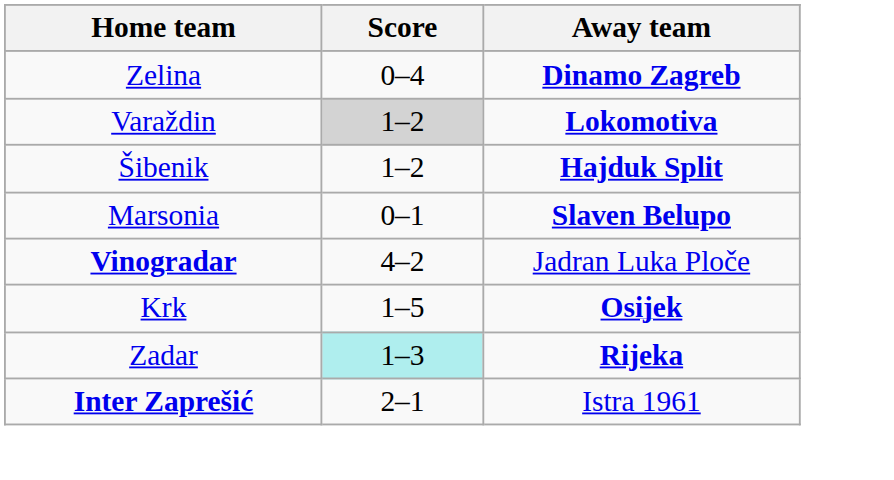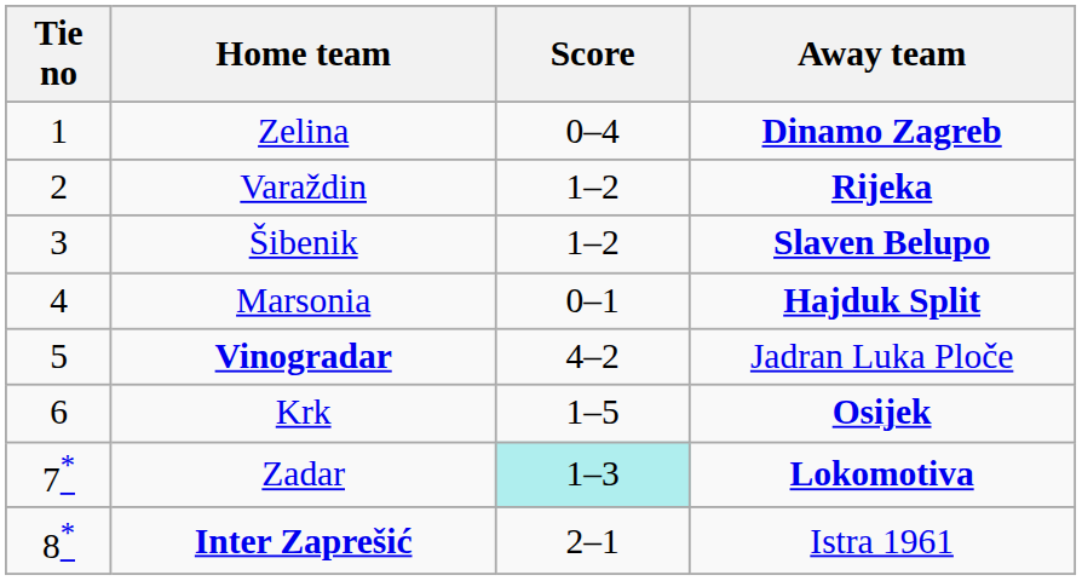+ column: Tie no | 1 | 2 | 3 | 4 | 5 | 6 | 7* | 8*
Varaždin | Score: lightgrey background -> no background
Varaždin | Away team: Lokomotiva -> Rijeka
Šibenik | Away team: Hajduk Split -> Slaven Belupo
Marsonia | Away team: Slaven Belupo -> Hajduk Split
Zadar | Away team: Rijeka -> Lokomotiva
